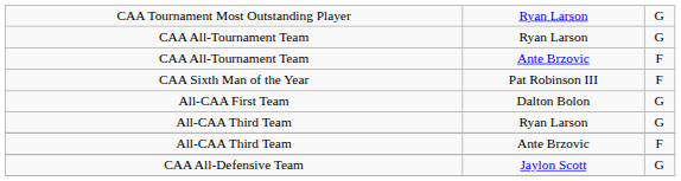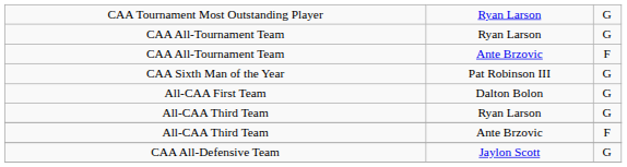CAA Sixth Man of the Year | column 3: F -> G
